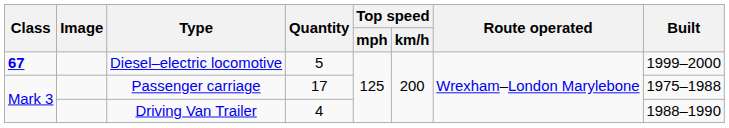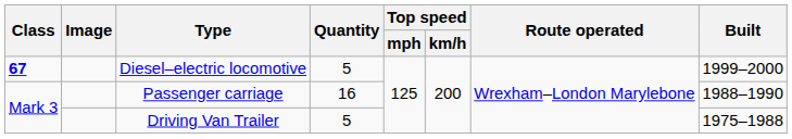Passenger carriage | Quantity: 17 -> 16
Passenger carriage | Built: 1975–1988 -> 1988–1990
Driving Van Trailer | Quantity: 4 -> 5
Driving Van Trailer | Built: 1988–1990 -> 1975–1988
